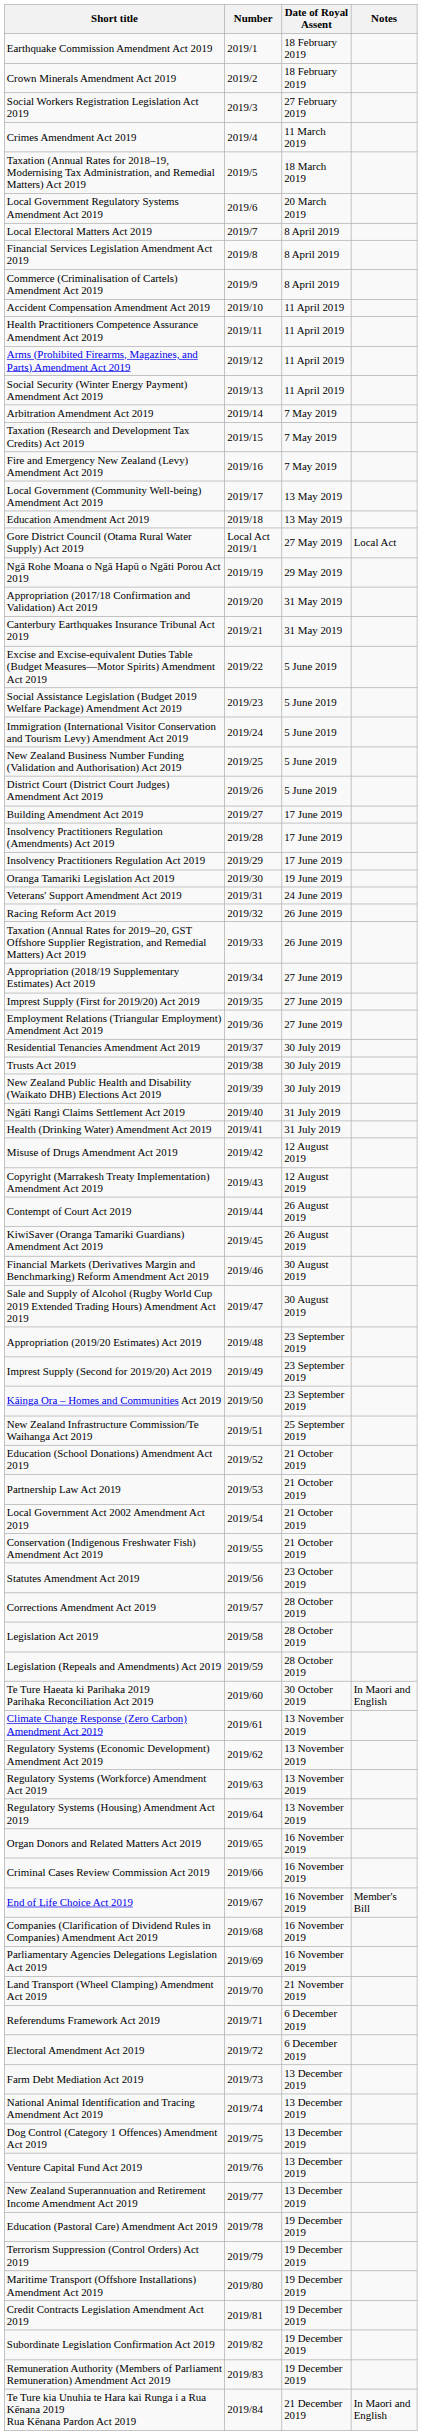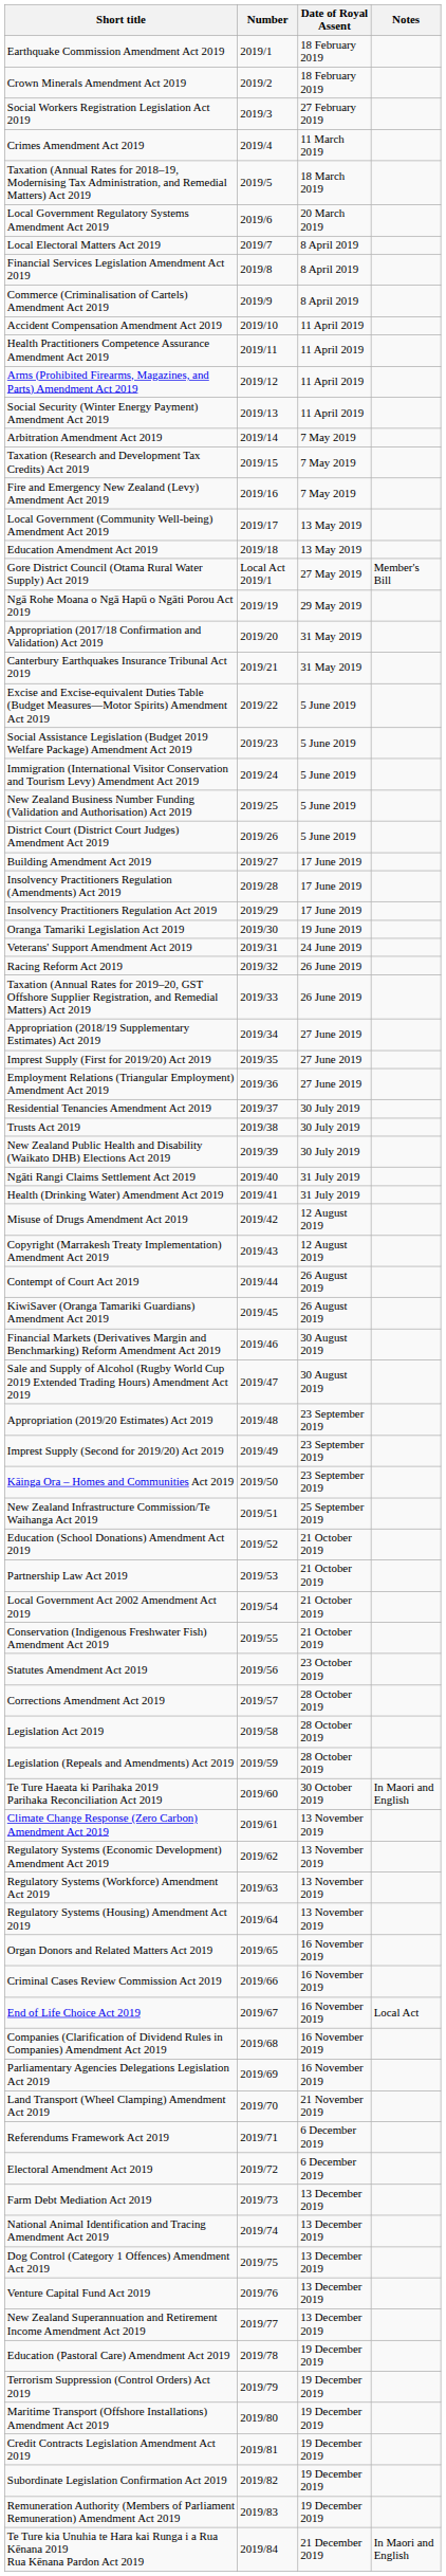Gore District Council (Otama Rural Water Supply) Act 2019 | Notes: Local Act -> Member's Bill
End of Life Choice Act 2019 | Notes: Member's Bill -> Local Act
